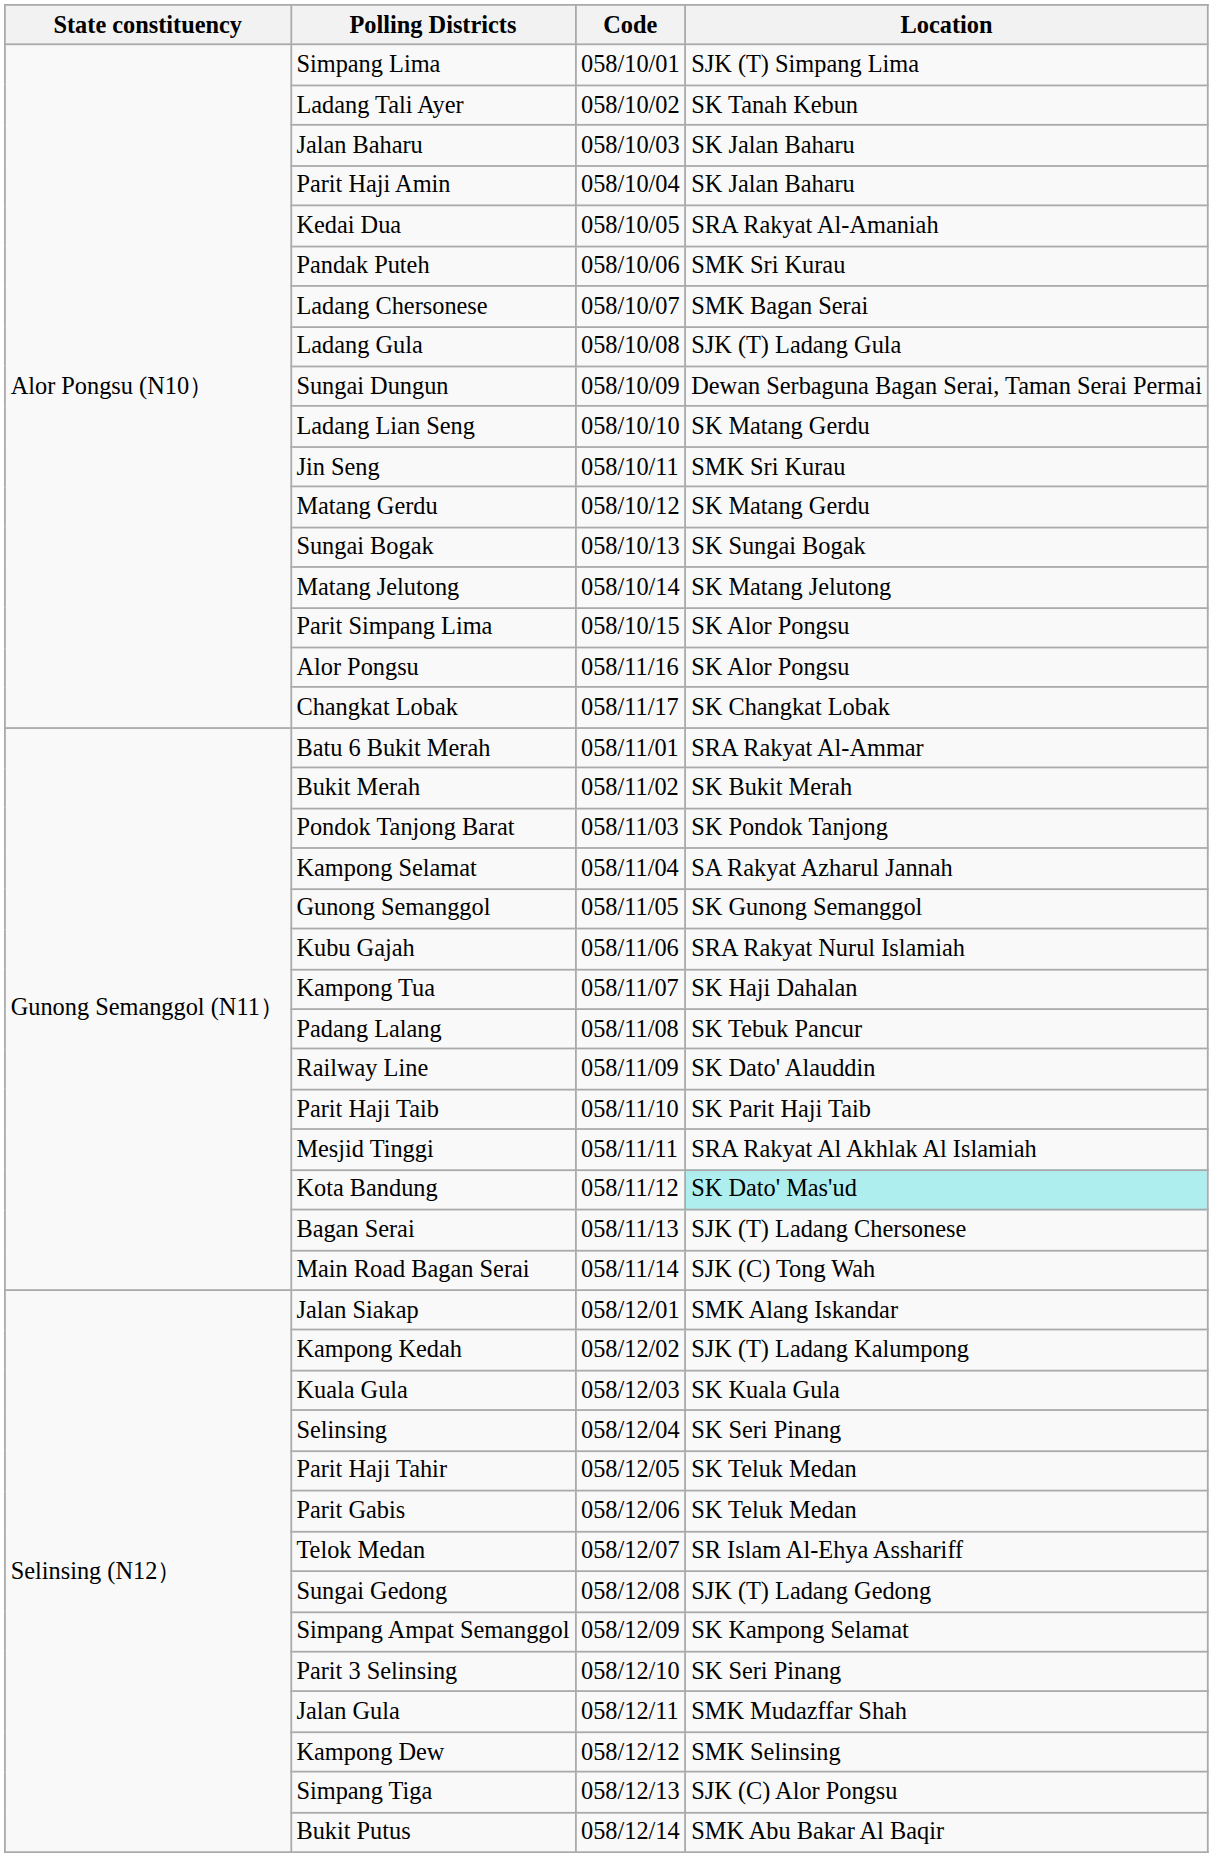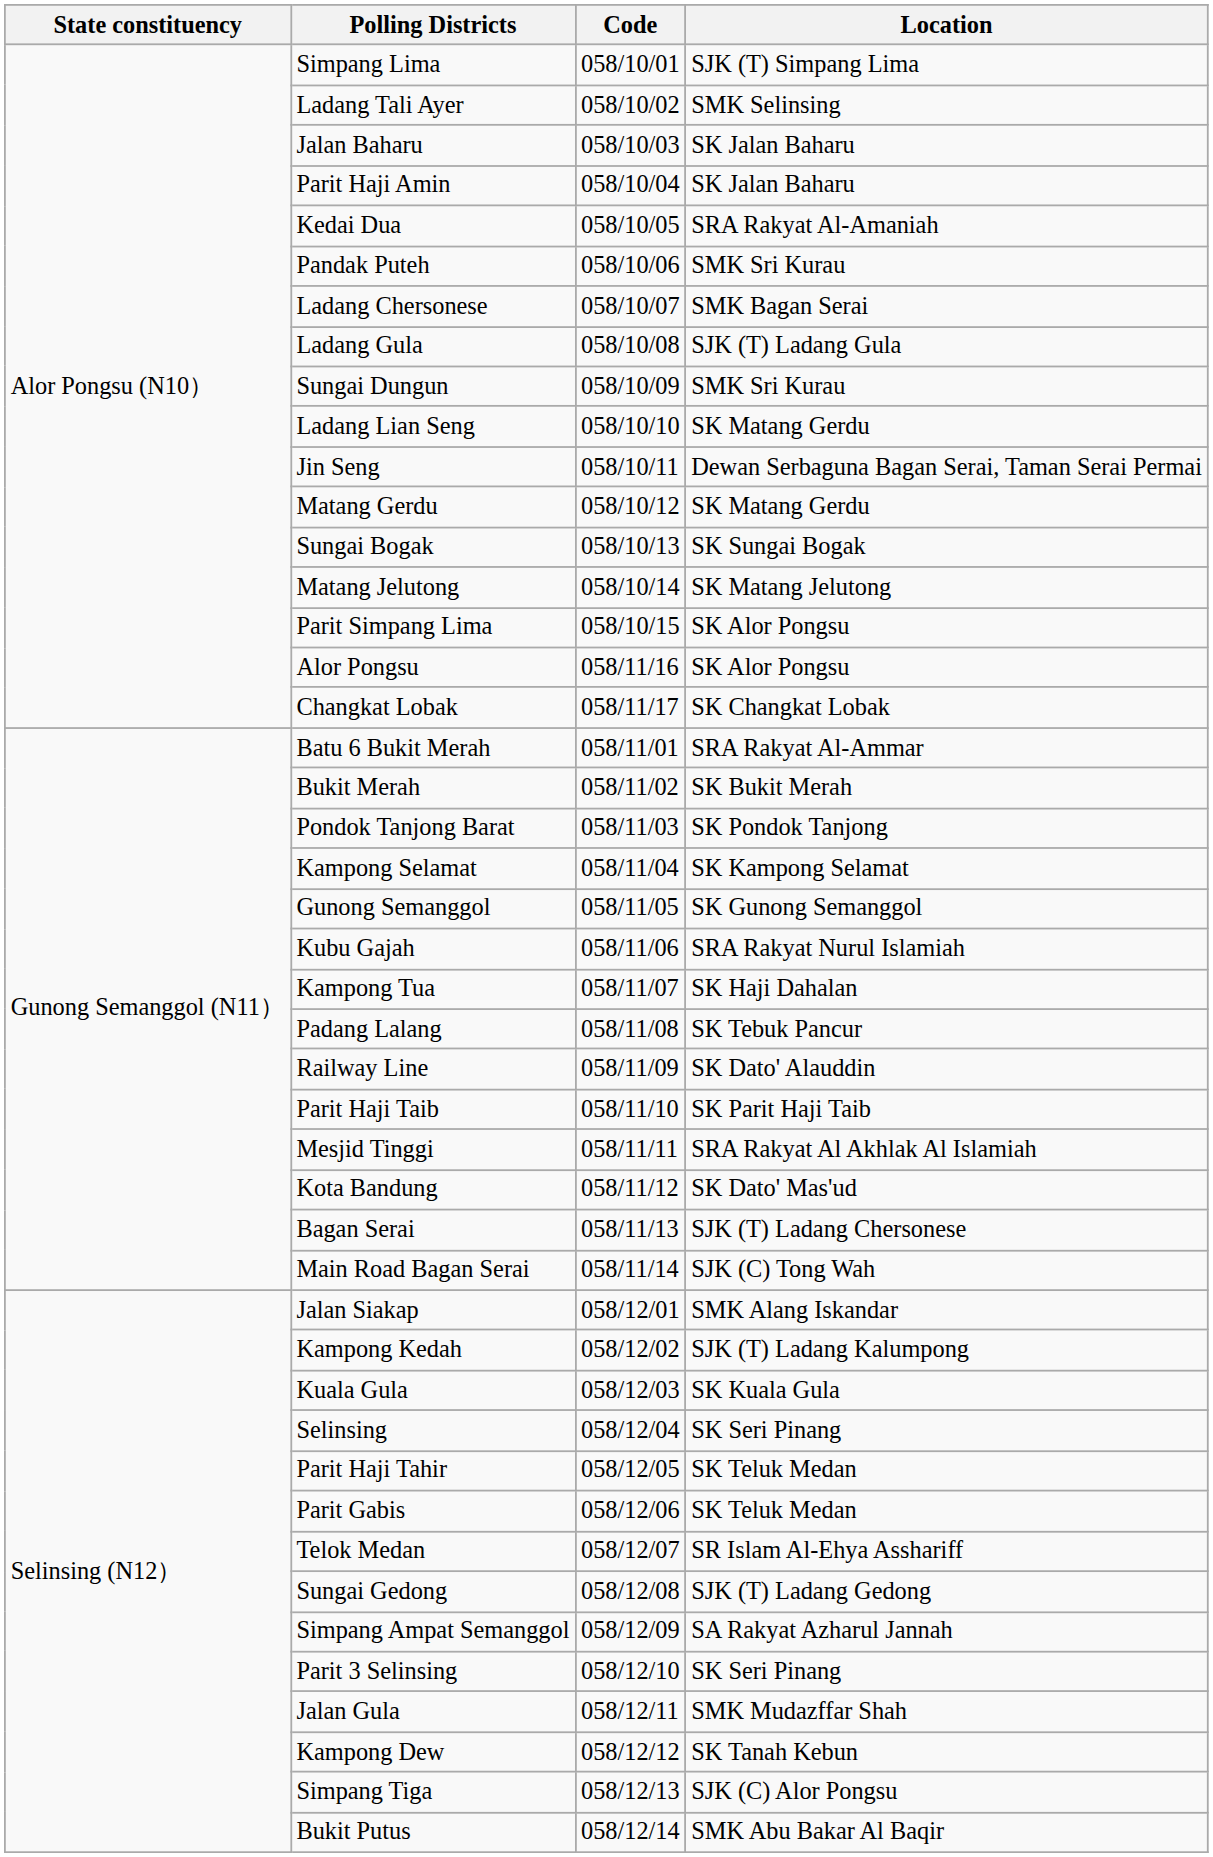Ladang Tali Ayer | Location: SK Tanah Kebun -> SMK Selinsing
Sungai Dungun | Location: Dewan Serbaguna Bagan Serai, Taman Serai Permai -> SMK Sri Kurau
Jin Seng | Location: SMK Sri Kurau -> Dewan Serbaguna Bagan Serai, Taman Serai Permai
Kampong Selamat | Location: SA Rakyat Azharul Jannah -> SK Kampong Selamat
Kota Bandung | Location: paleturquoise background -> no background
Simpang Ampat Semanggol | Location: SK Kampong Selamat -> SA Rakyat Azharul Jannah
Kampong Dew | Location: SMK Selinsing -> SK Tanah Kebun
